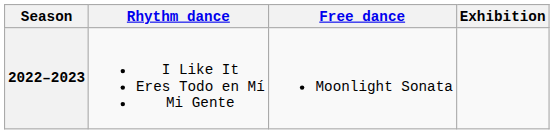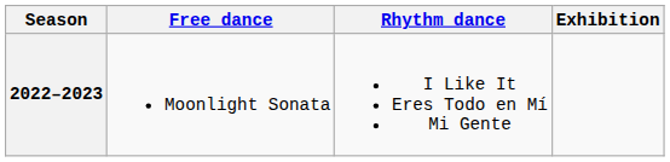columns swapped: Rhythm dance <-> Free dance
